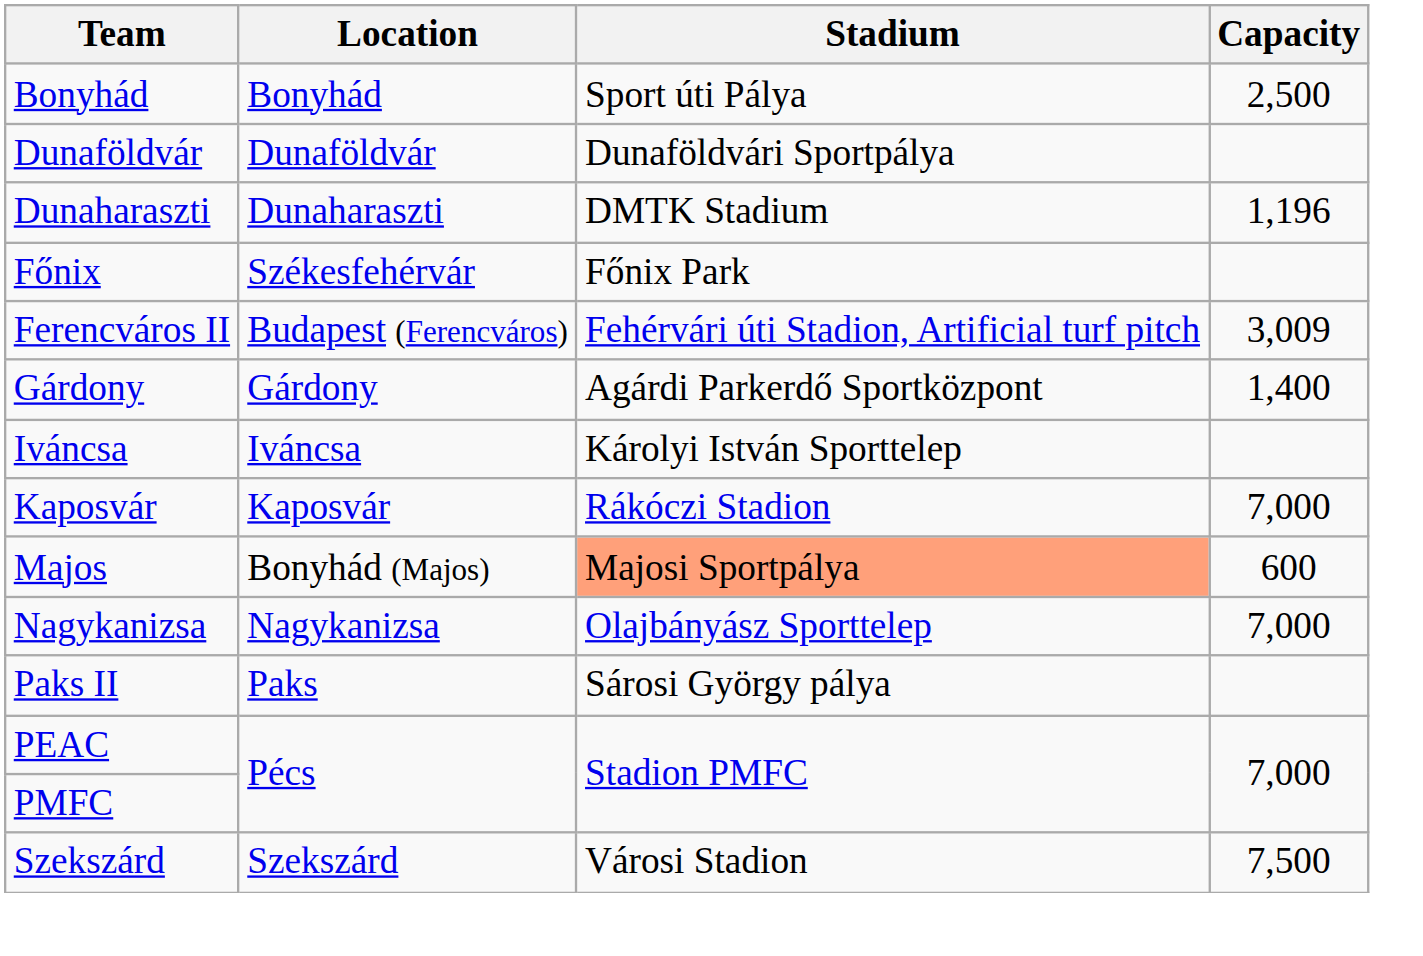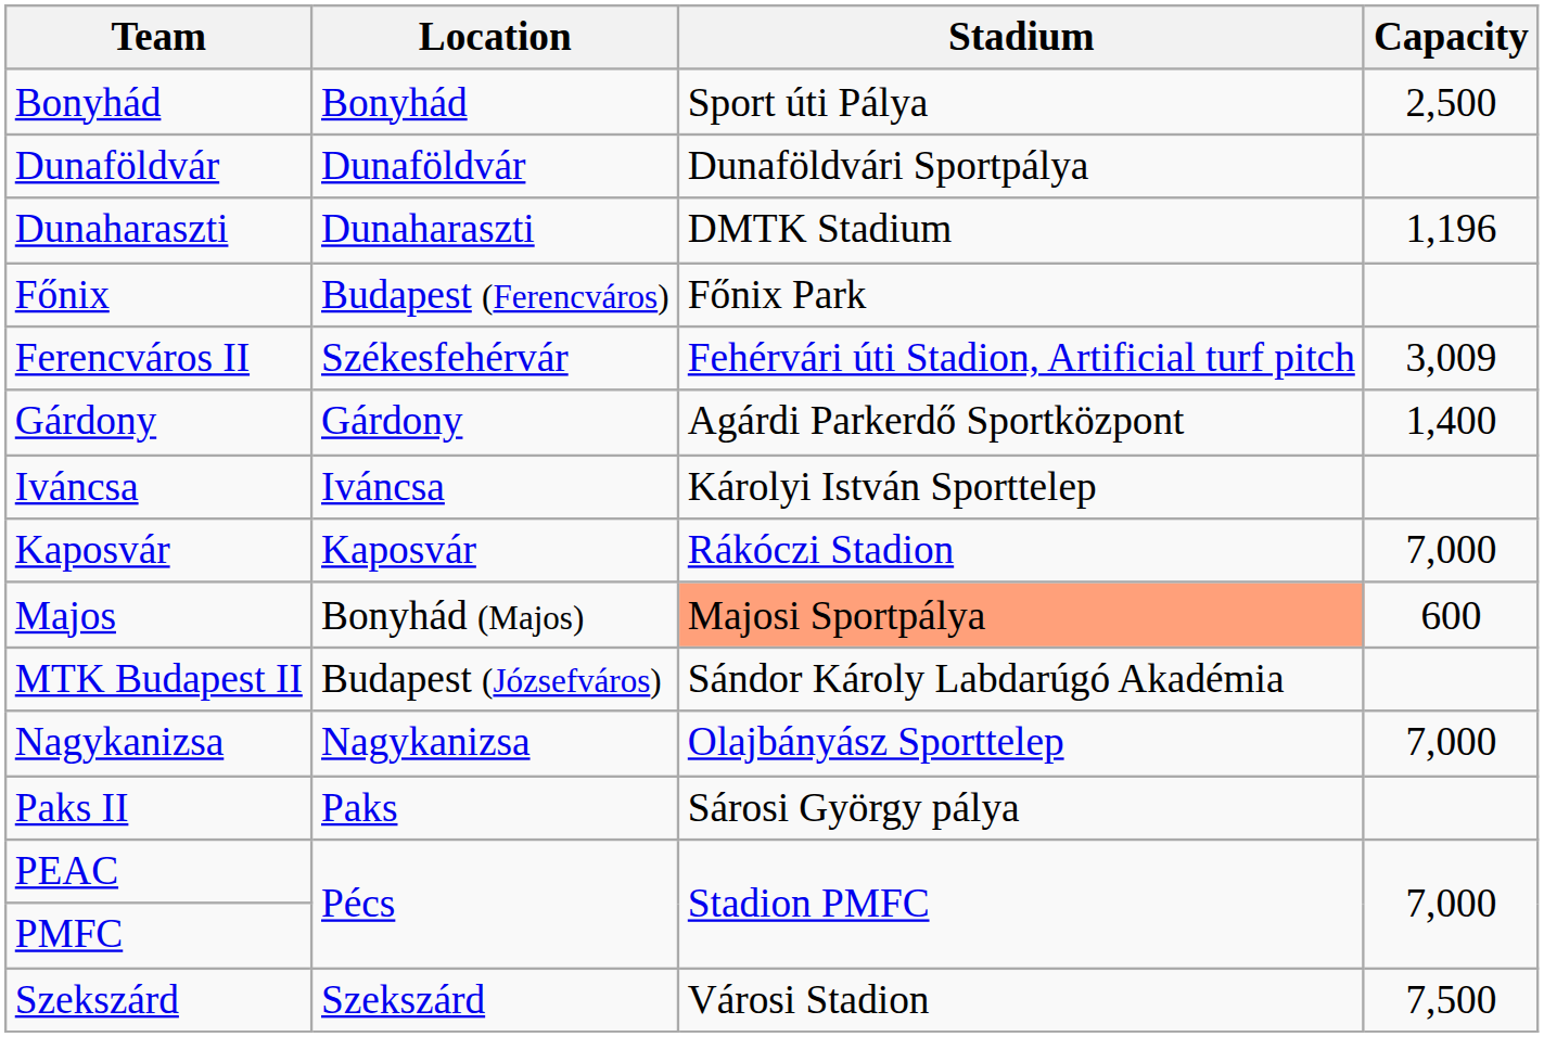Főnix | Location: Székesfehérvár -> Budapest (Ferencváros)
Ferencváros II | Location: Budapest (Ferencváros) -> Székesfehérvár
+ row: MTK Budapest II | Budapest (Józsefváros) | Sándor Károly Labdarúgó Akadémia
